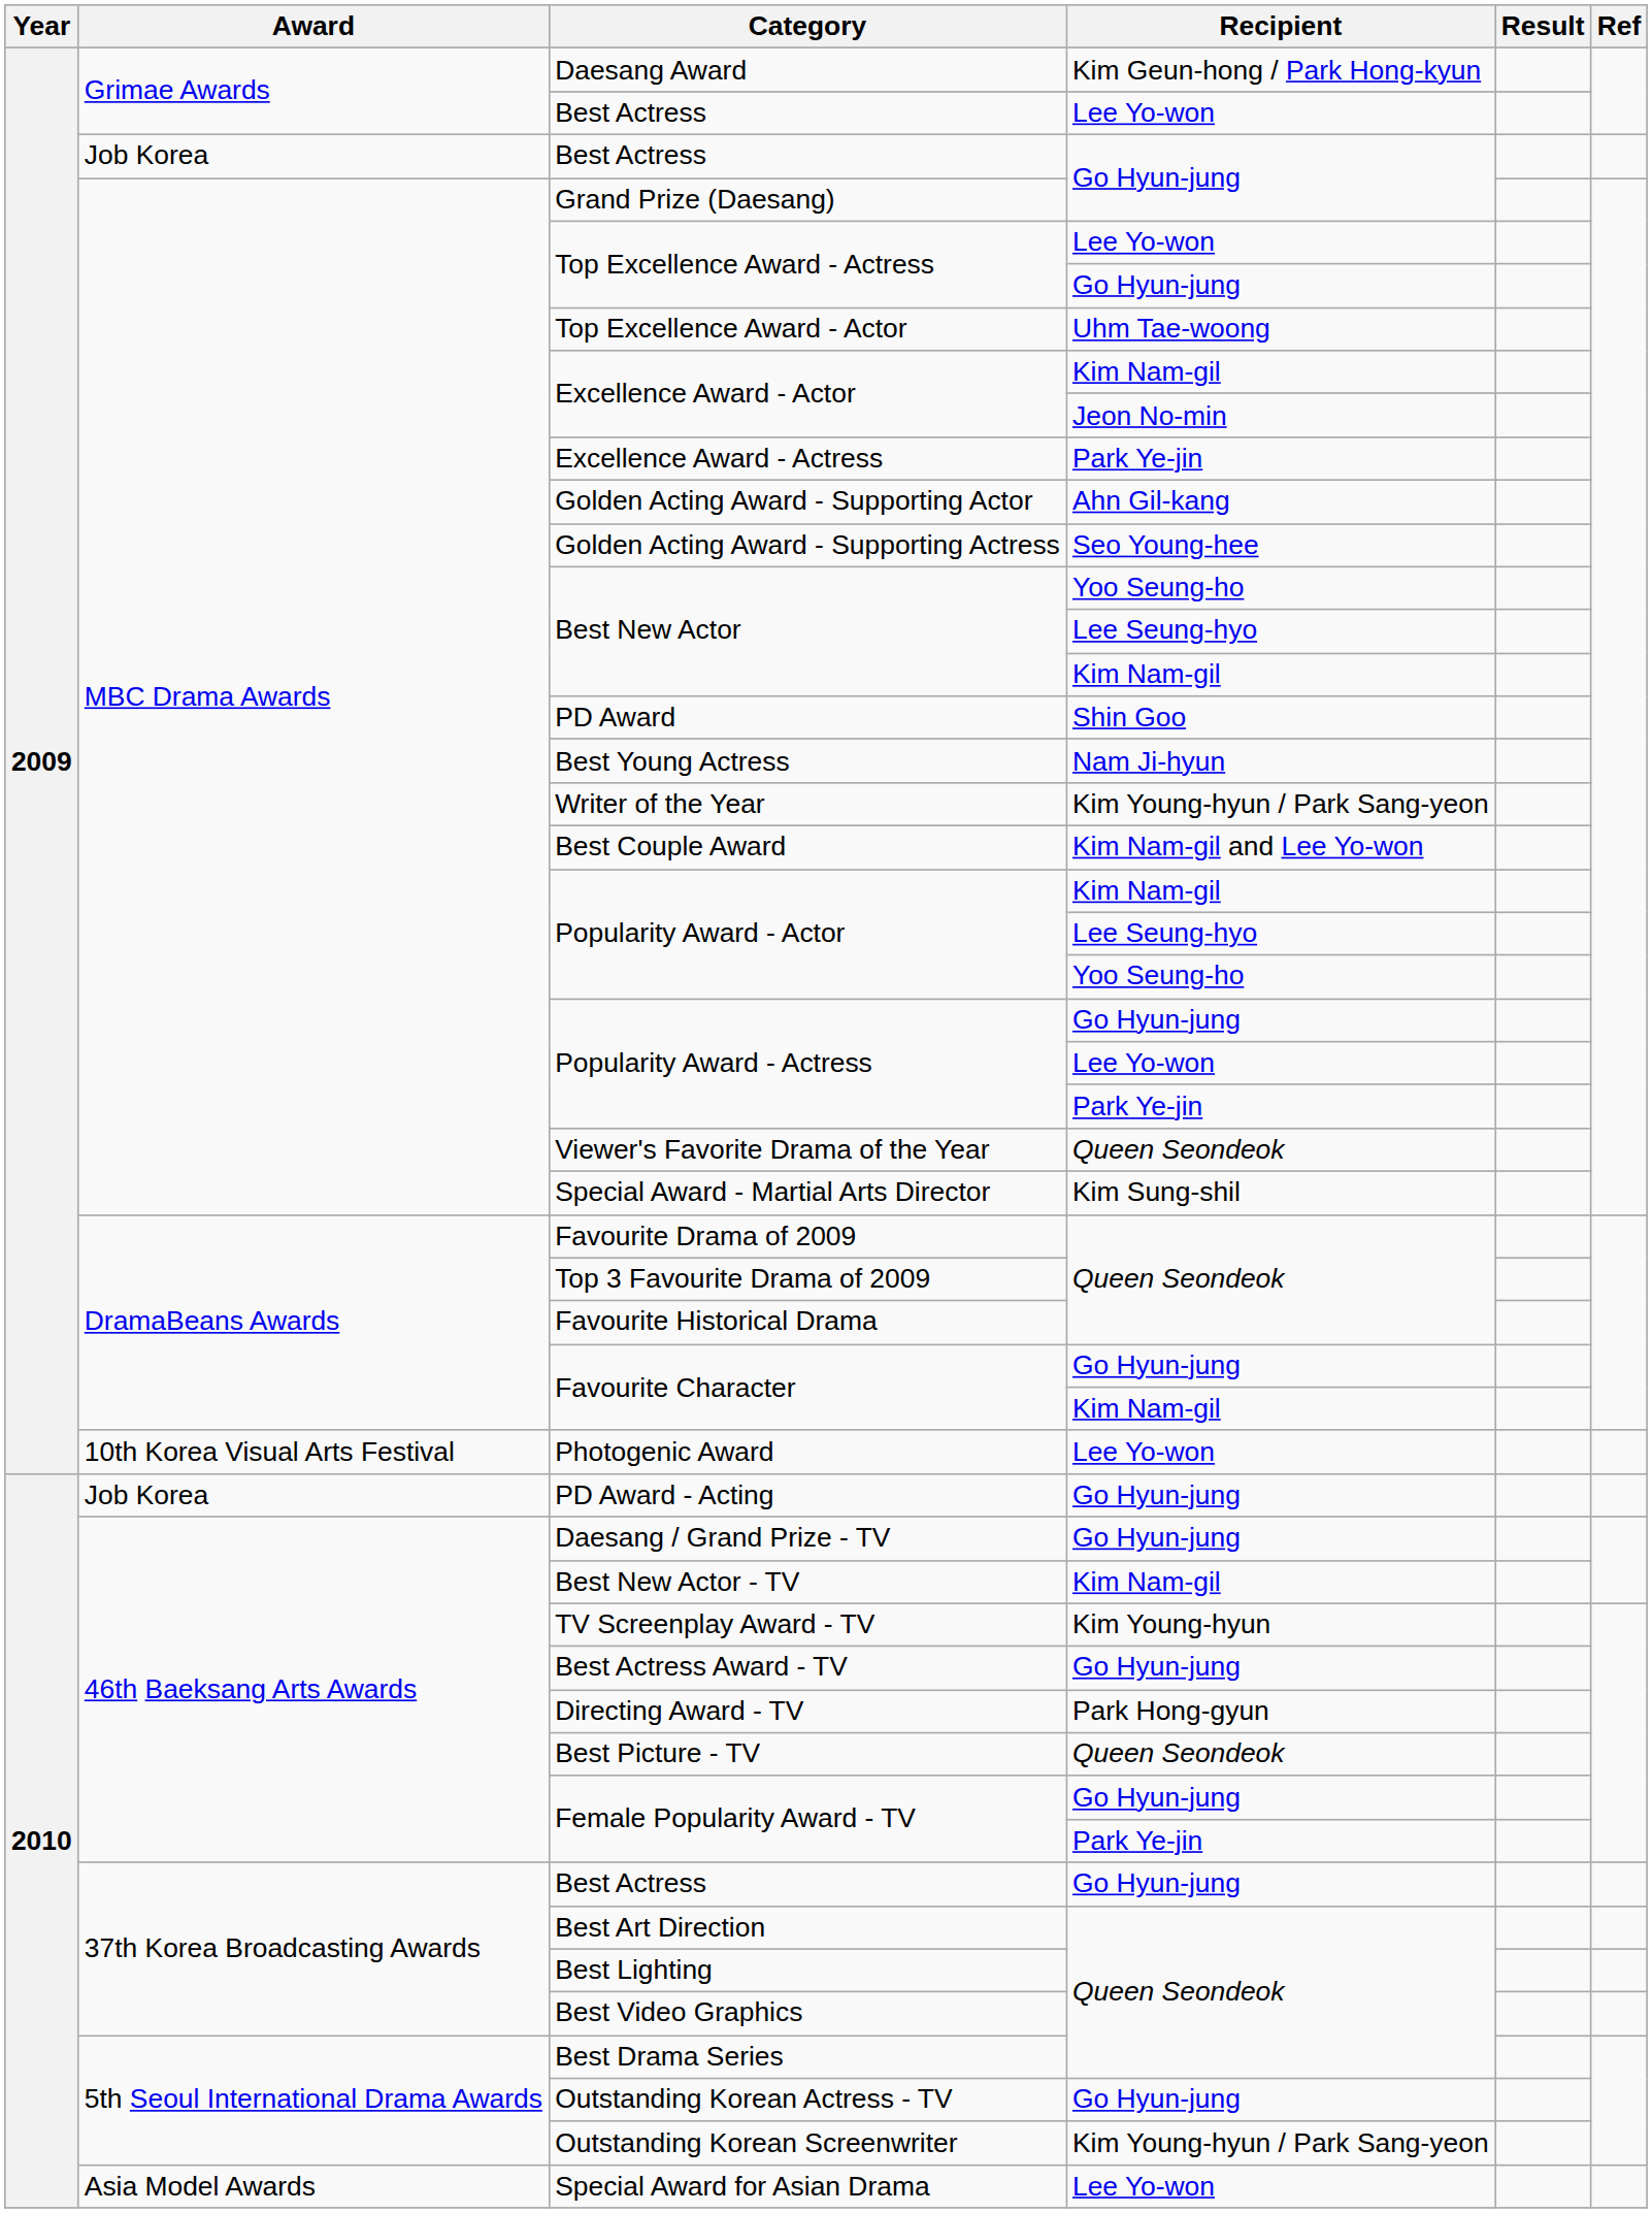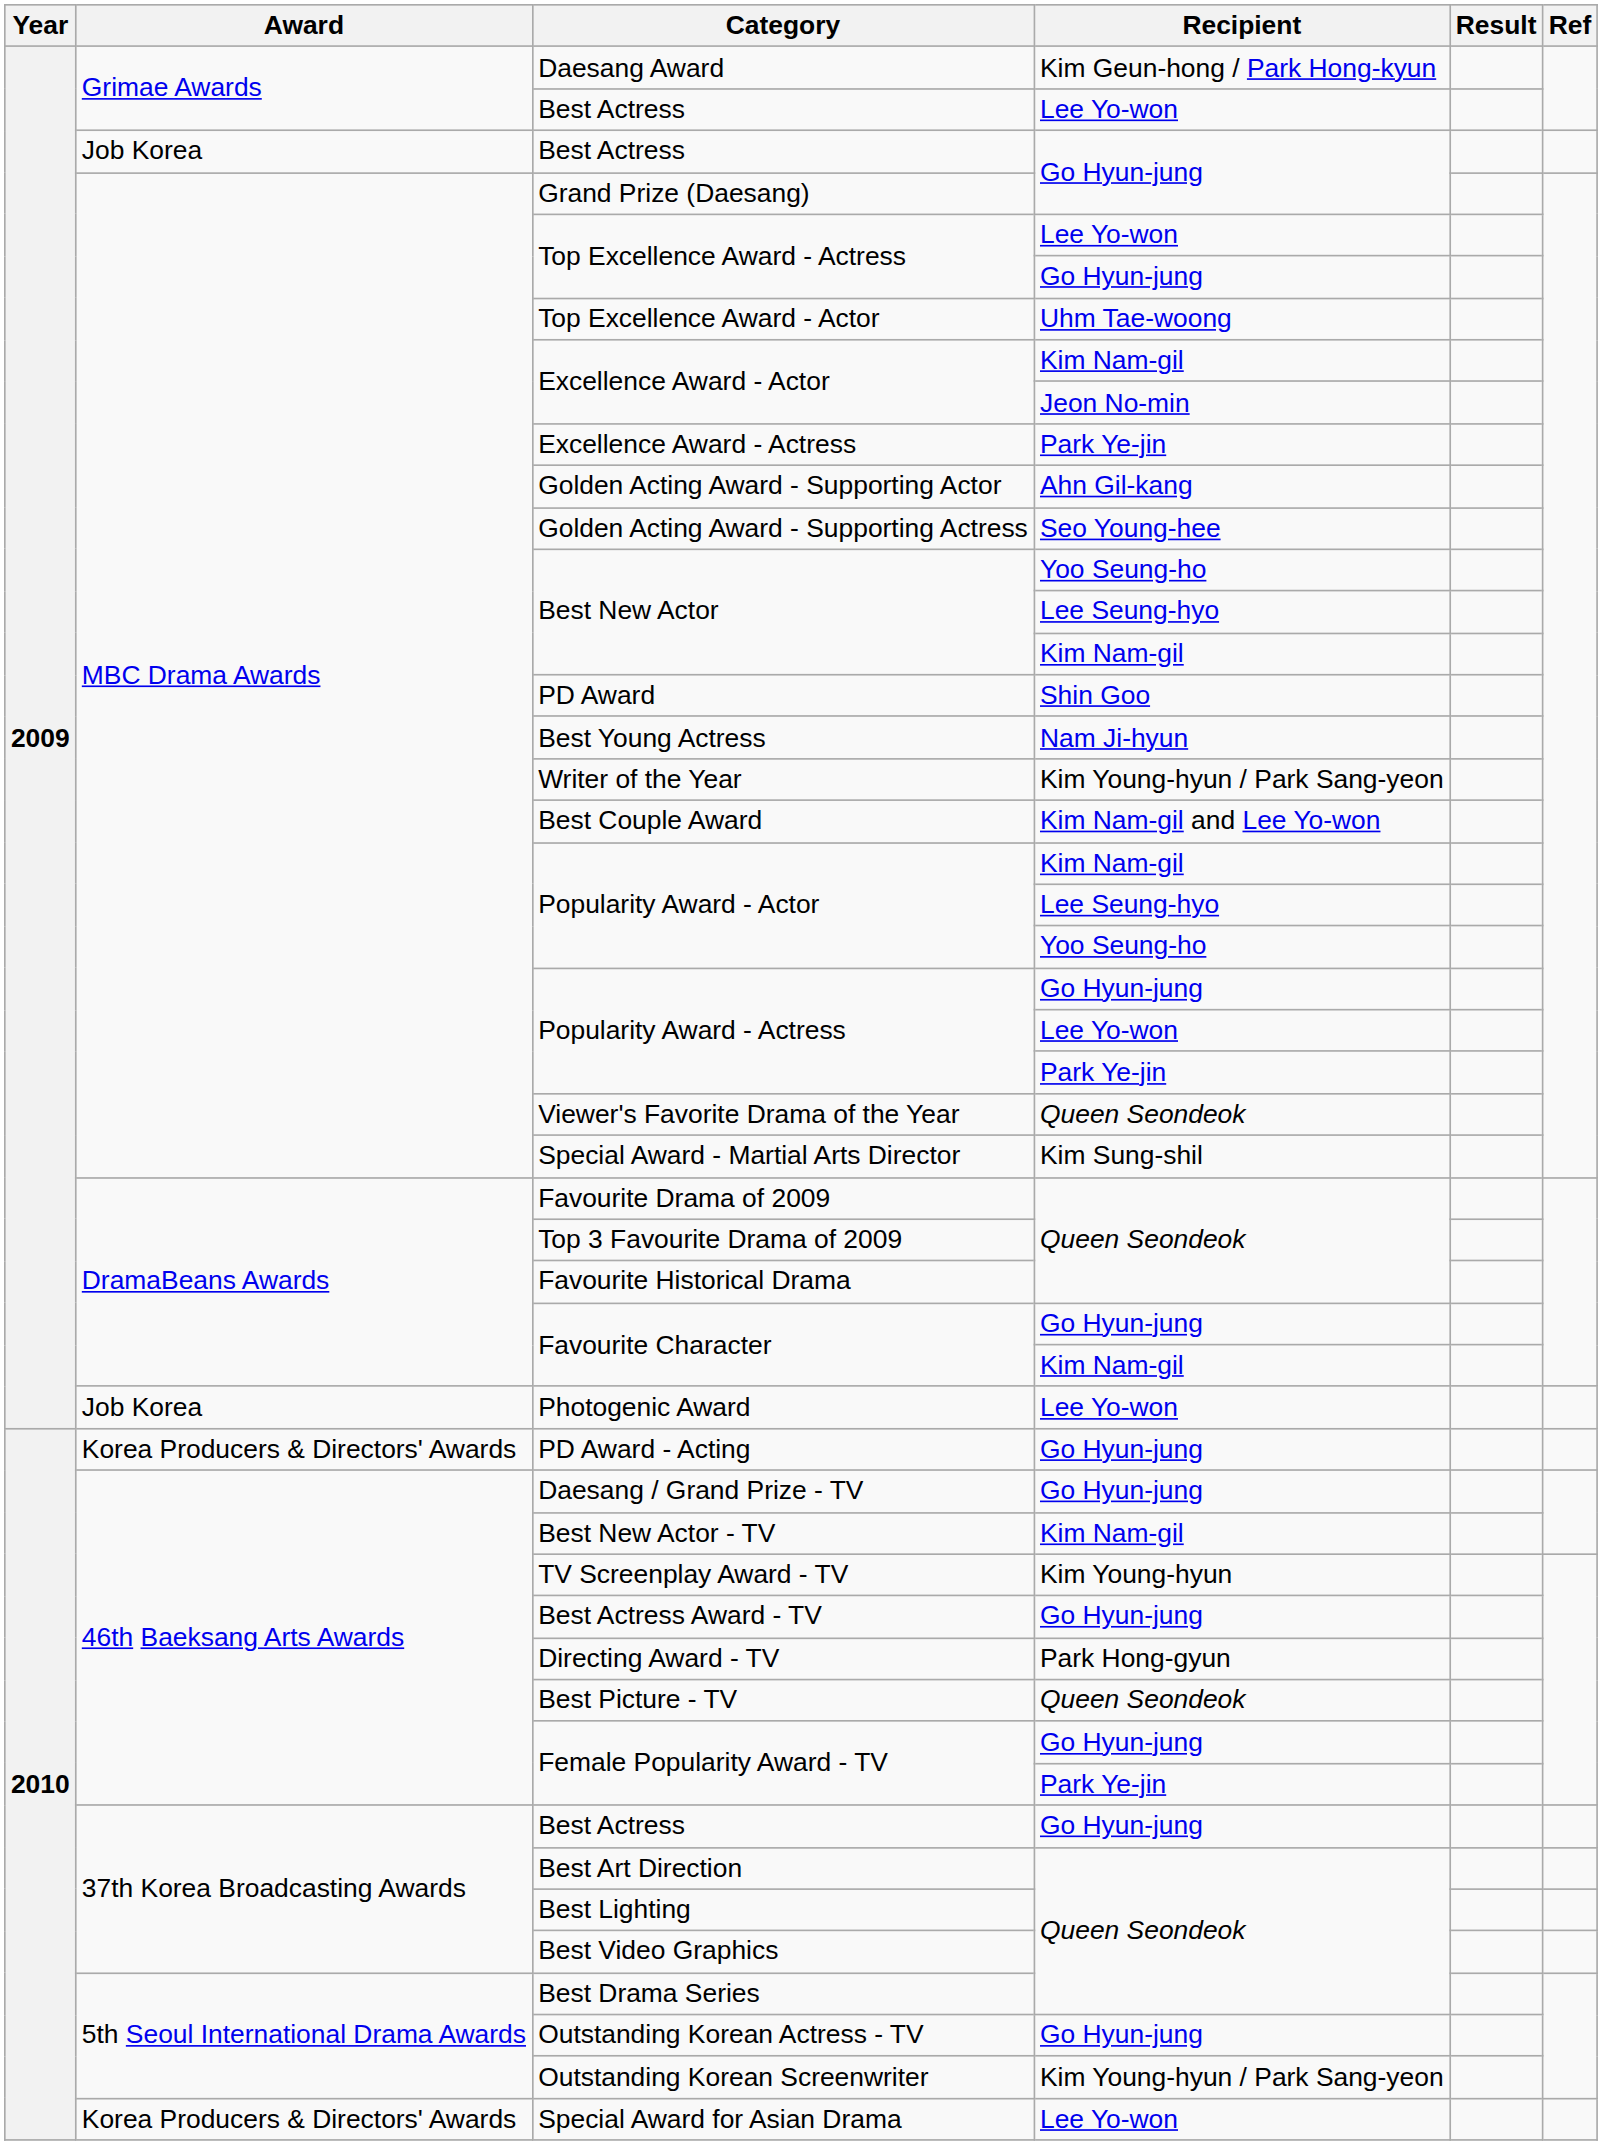Photogenic Award | Award: 10th Korea Visual Arts Festival -> Job Korea
PD Award - Acting | Award: Job Korea -> Korea Producers & Directors' Awards
Special Award for Asian Drama | Award: Asia Model Awards -> Korea Producers & Directors' Awards
